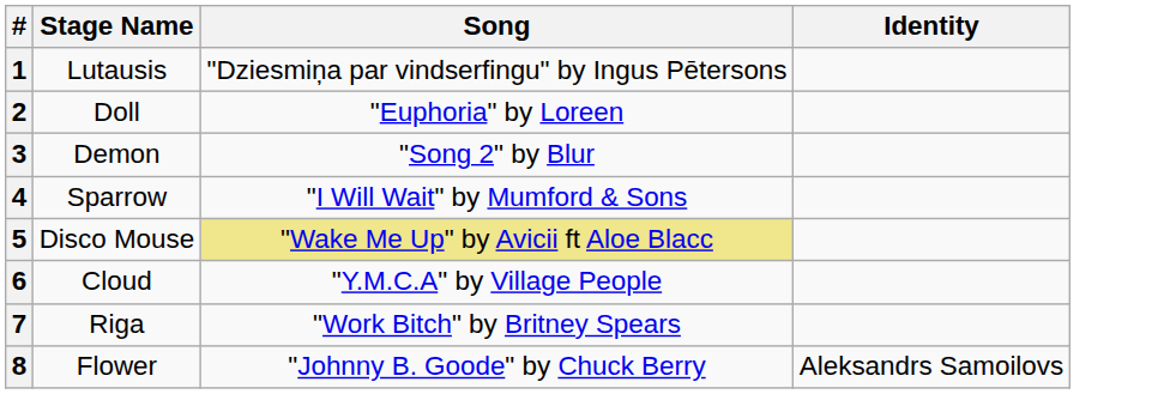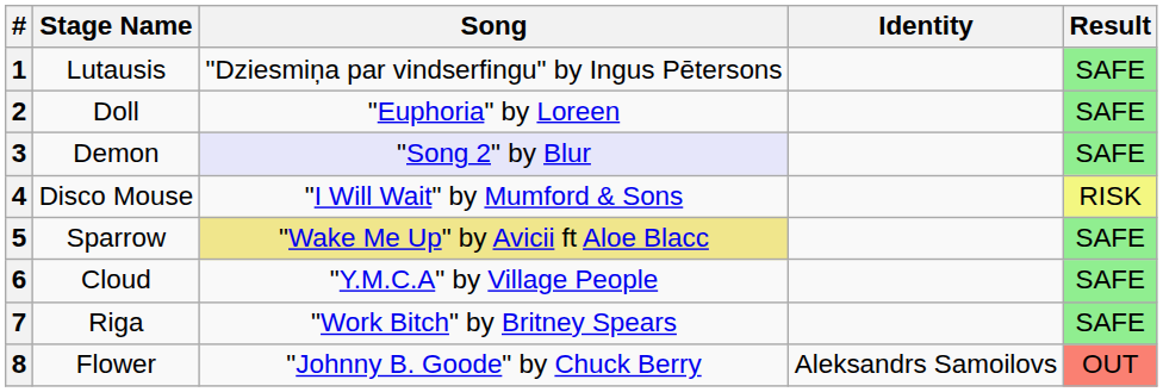+ column: Result | SAFE | SAFE | SAFE | RISK | SAFE | SAFE | SAFE | OUT
3 | Song: no background -> lavender background
4 | Stage Name: Sparrow -> Disco Mouse
5 | Stage Name: Disco Mouse -> Sparrow
